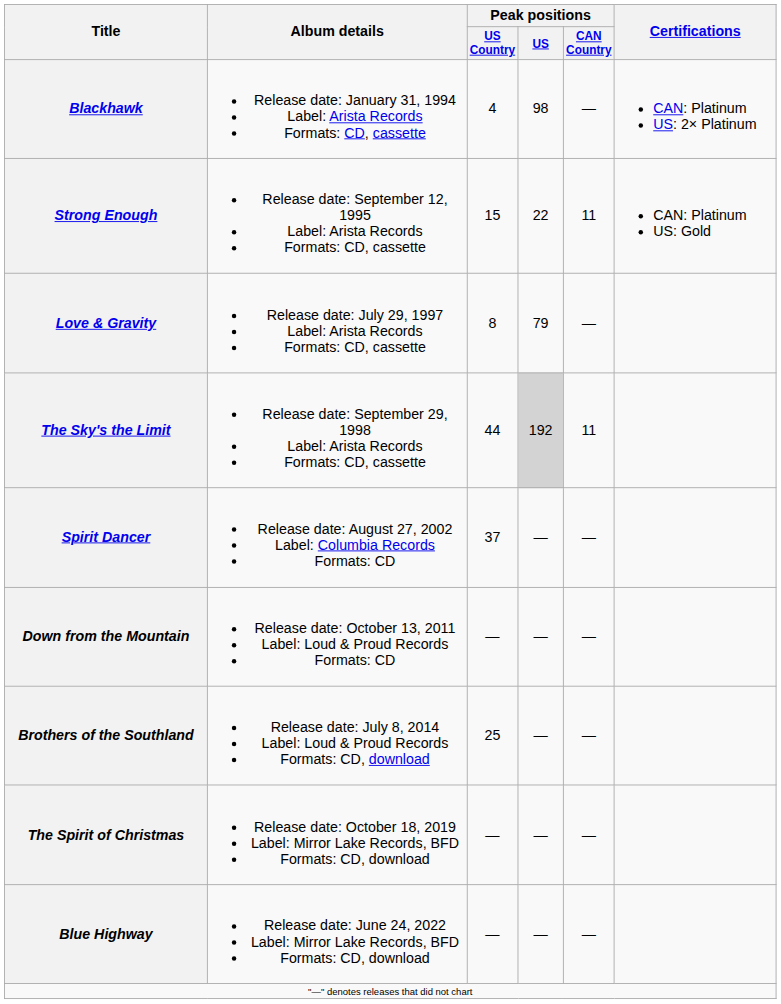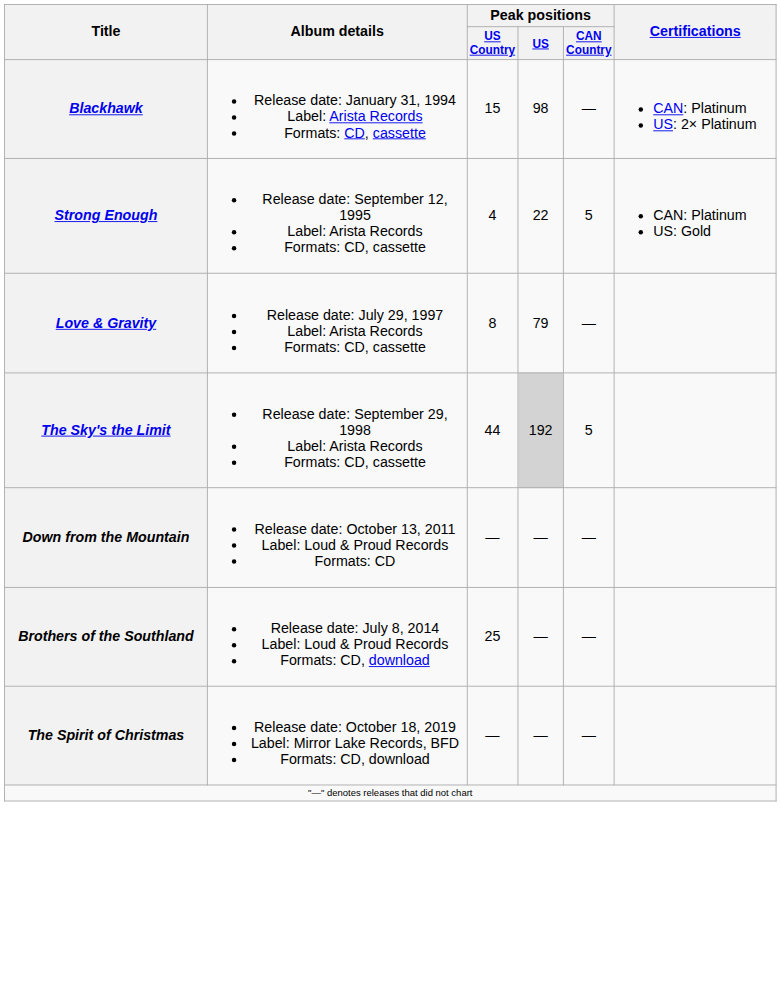Blackhawk | Peak positions / US Country: 4 -> 15
Strong Enough | Peak positions / US Country: 15 -> 4
Strong Enough | Peak positions / CAN Country: 11 -> 5
The Sky's the Limit | Peak positions / CAN Country: 11 -> 5
- row: Spirit Dancer | Release date: August 27, 2002 Label: Columbia Records Formats: CD | 37 | — | —
- row: Blue Highway | Release date: June 24, 2022 Label: Mirror Lake Records, BFD Formats: CD, download | — | — | —
